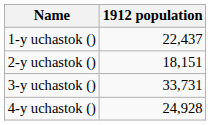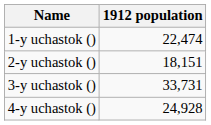1-y uchastok () | 1912 population: 22,437 -> 22,474
